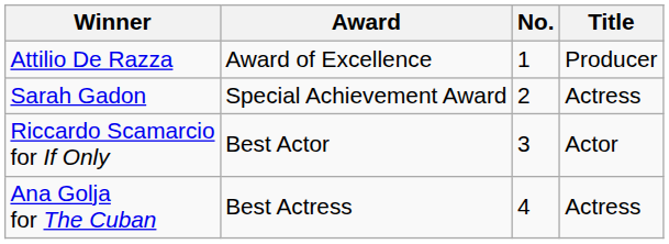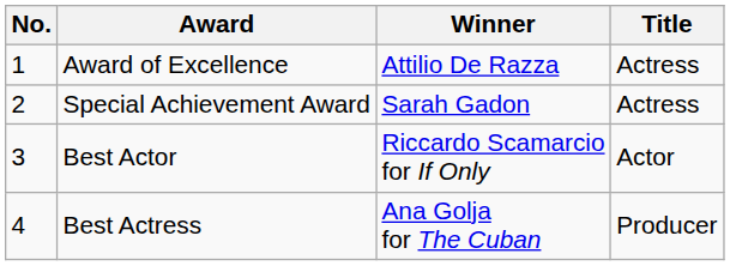columns swapped: No. <-> Winner
Award of Excellence | Title: Producer -> Actress
Best Actress | Title: Actress -> Producer
